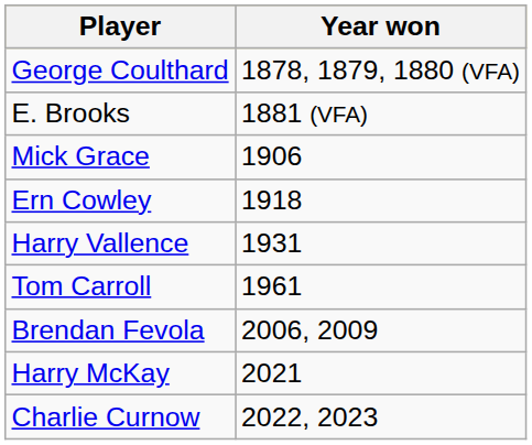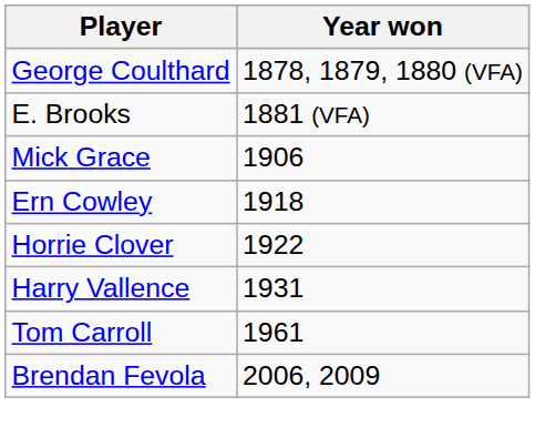+ row: Horrie Clover | 1922
- row: Harry McKay | 2021
- row: Charlie Curnow | 2022, 2023
